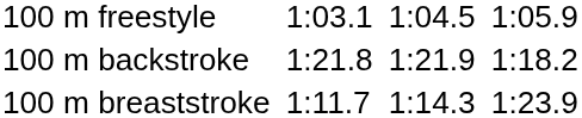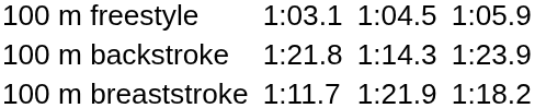100 m backstroke | column 5: 1:21.9 -> 1:14.3
100 m backstroke | column 7: 1:18.2 -> 1:23.9
100 m breaststroke | column 5: 1:14.3 -> 1:21.9
100 m breaststroke | column 7: 1:23.9 -> 1:18.2
